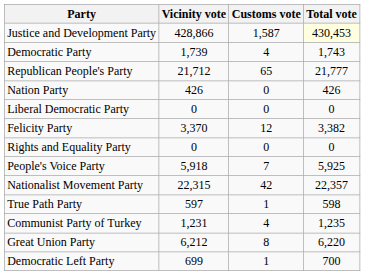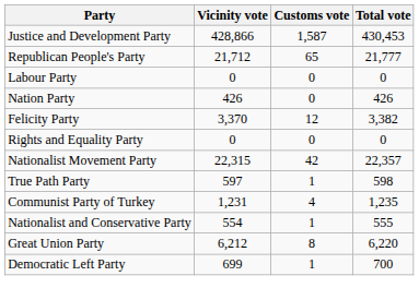Justice and Development Party | Total vote: lightyellow background -> no background
- row: Democratic Party | 1,739 | 4 | 1,743
+ row: Labour Party | 0 | 0 | 0
- row: Liberal Democratic Party | 0 | 0 | 0
- row: People's Voice Party | 5,918 | 7 | 5,925
+ row: Nationalist and Conservative Party | 554 | 1 | 555
